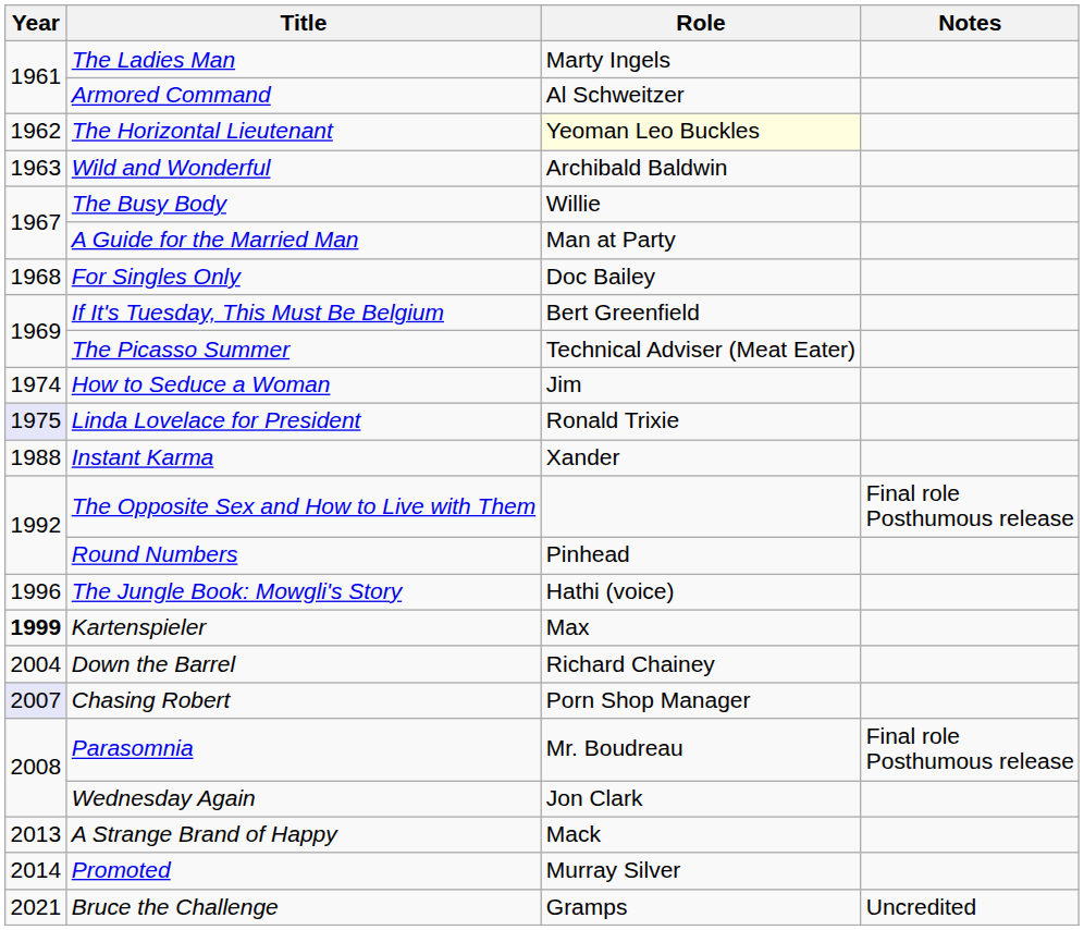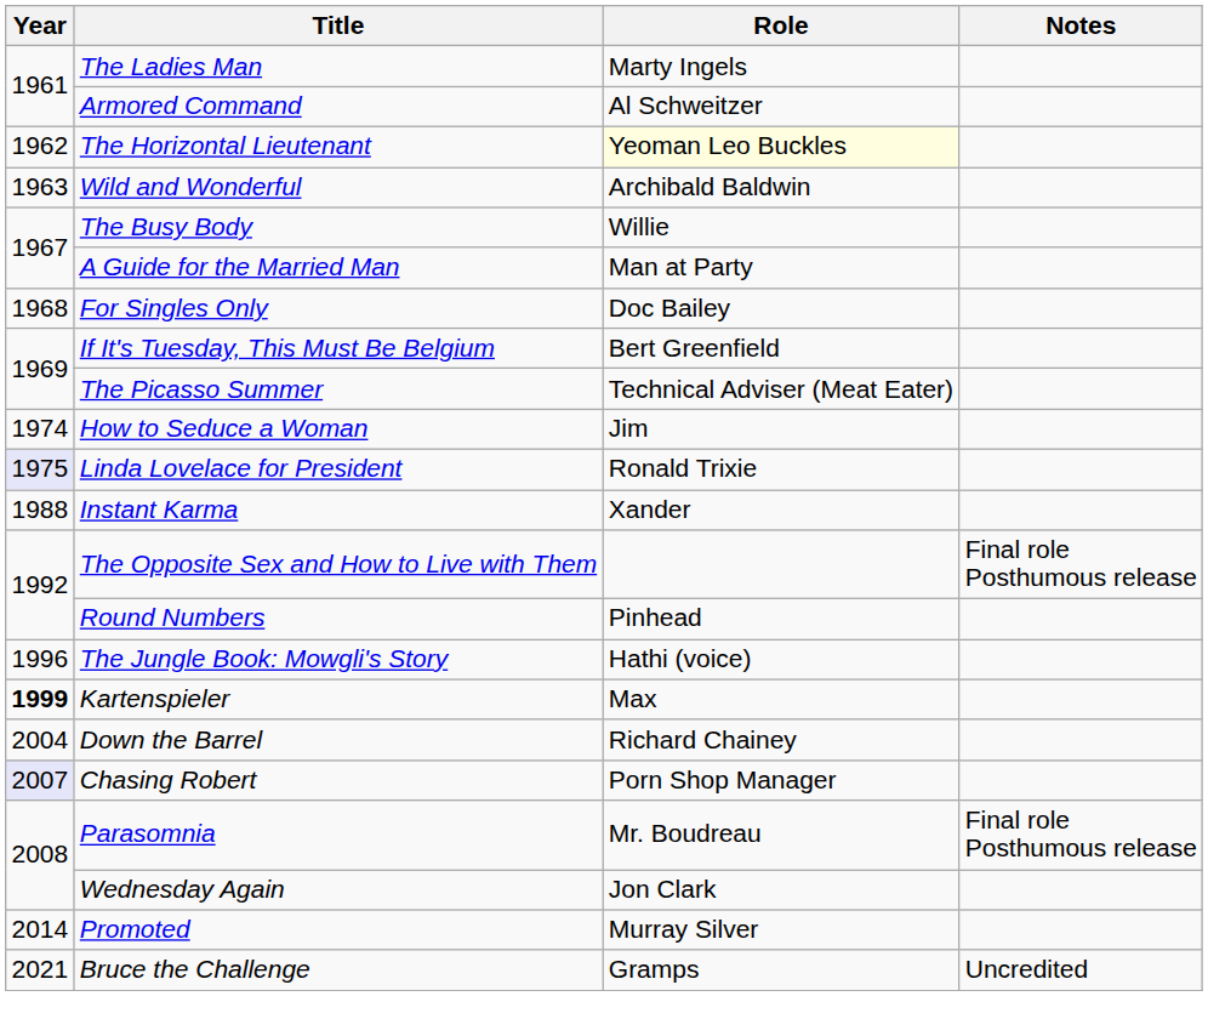- row: 2013 | A Strange Brand of Happy | Mack
